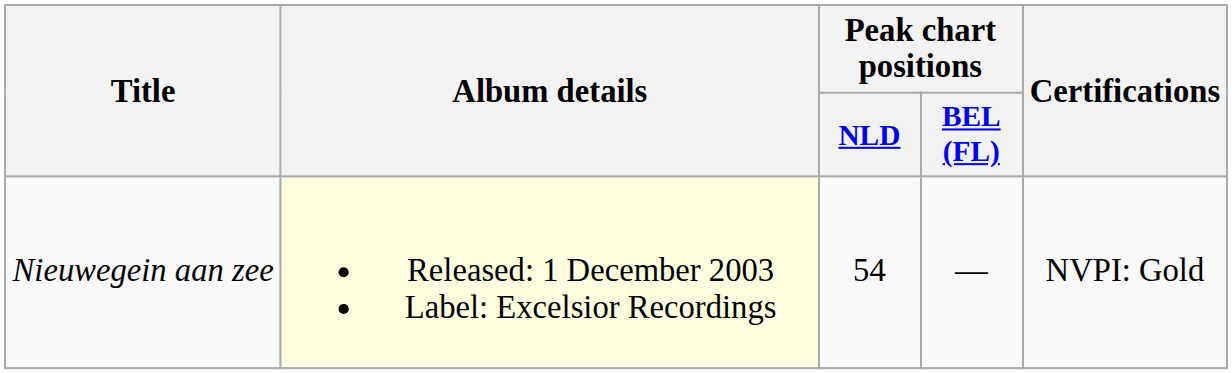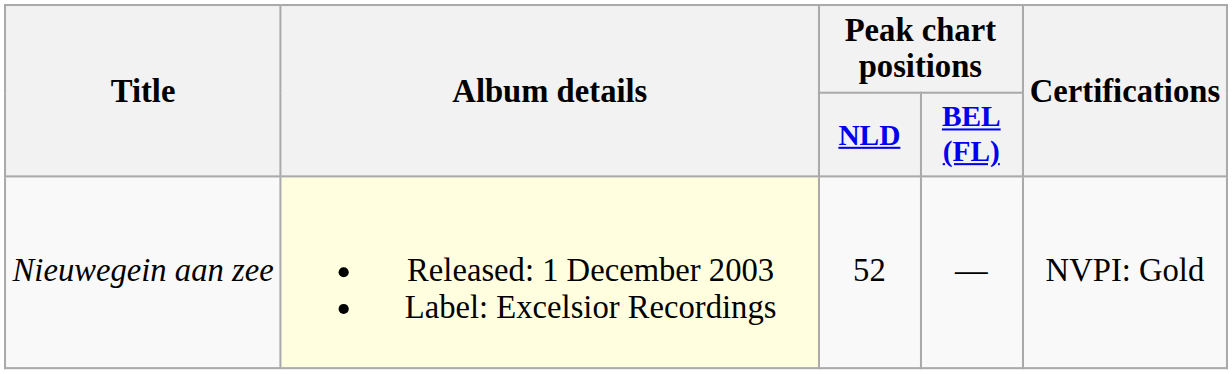Nieuwegein aan zee | Peak chart positions / NLD: 54 -> 52
